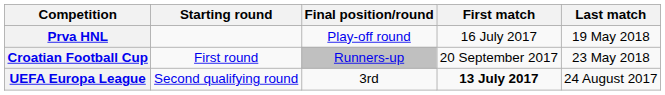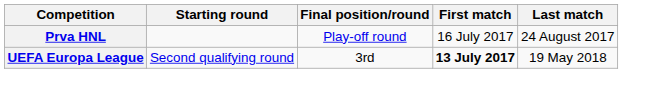Prva HNL | Last match: 19 May 2018 -> 24 August 2017
- row: Croatian Football Cup | First round | Runners-up | 20 September 2017 | 23 May 2018
UEFA Europa League | Last match: 24 August 2017 -> 19 May 2018
